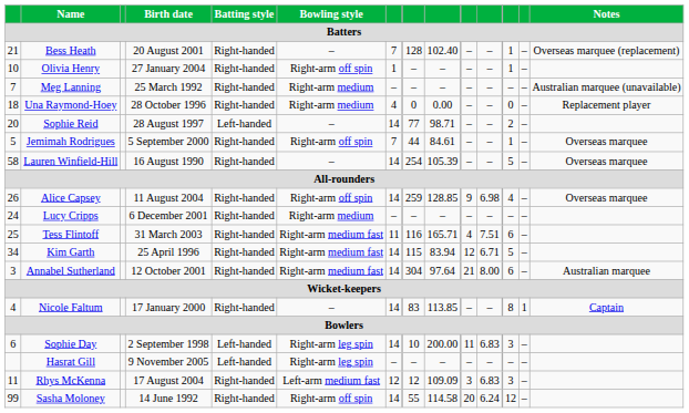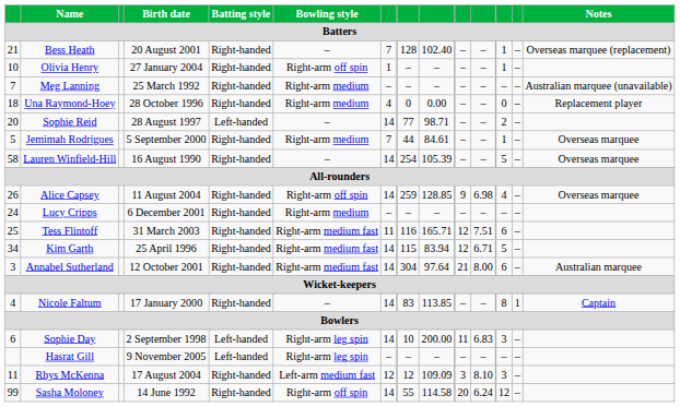Jemimah Rodrigues | Bowling style: Right-arm off spin -> Right-arm medium
Tess Flintoff | column 10: 4 -> 12
Rhys McKenna | column 11: 6.83 -> 8.10
